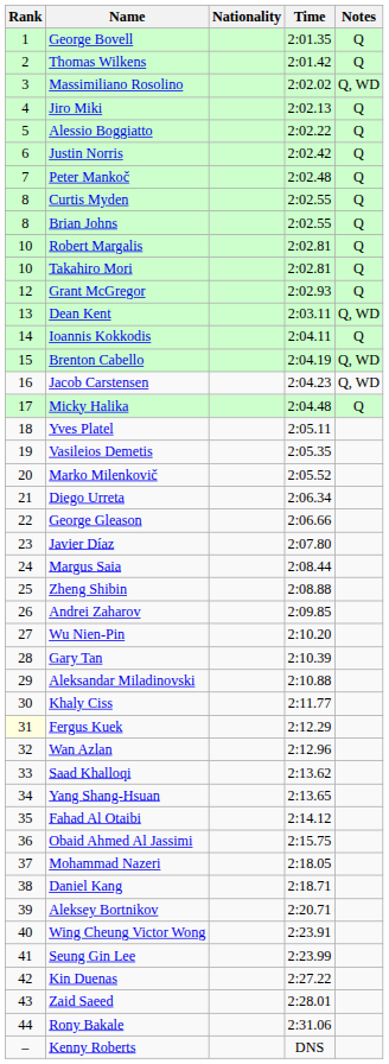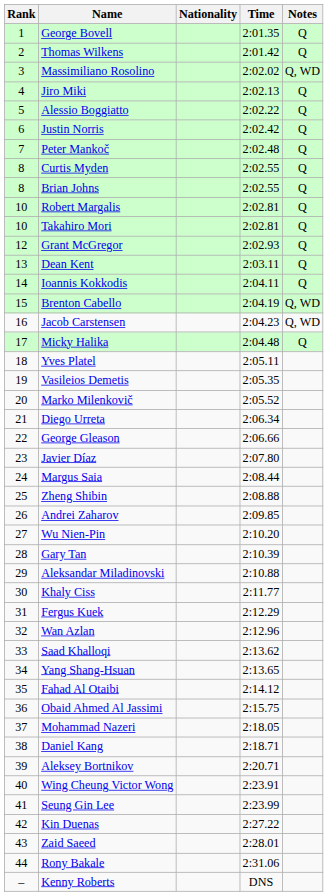Dean Kent | Notes: Q, WD -> Q
Fergus Kuek | Rank: lightyellow background -> no background
